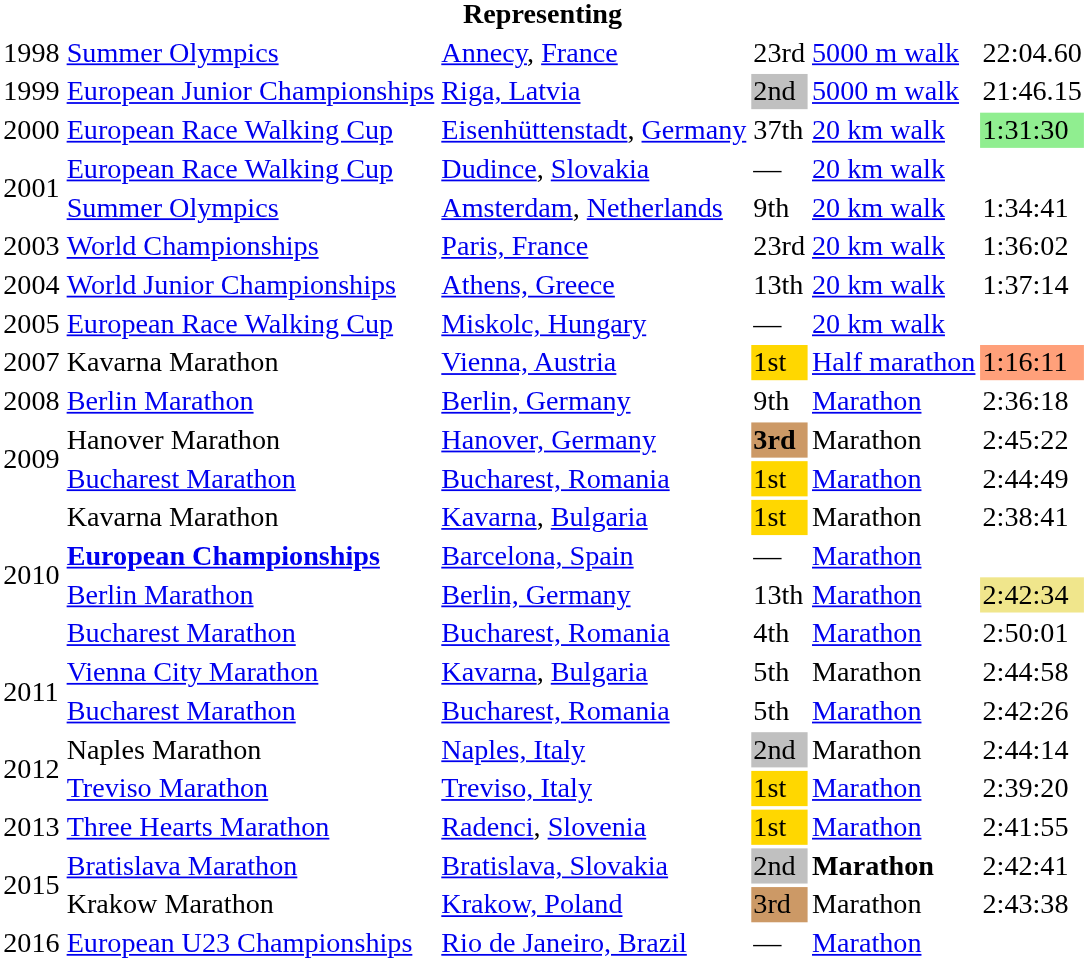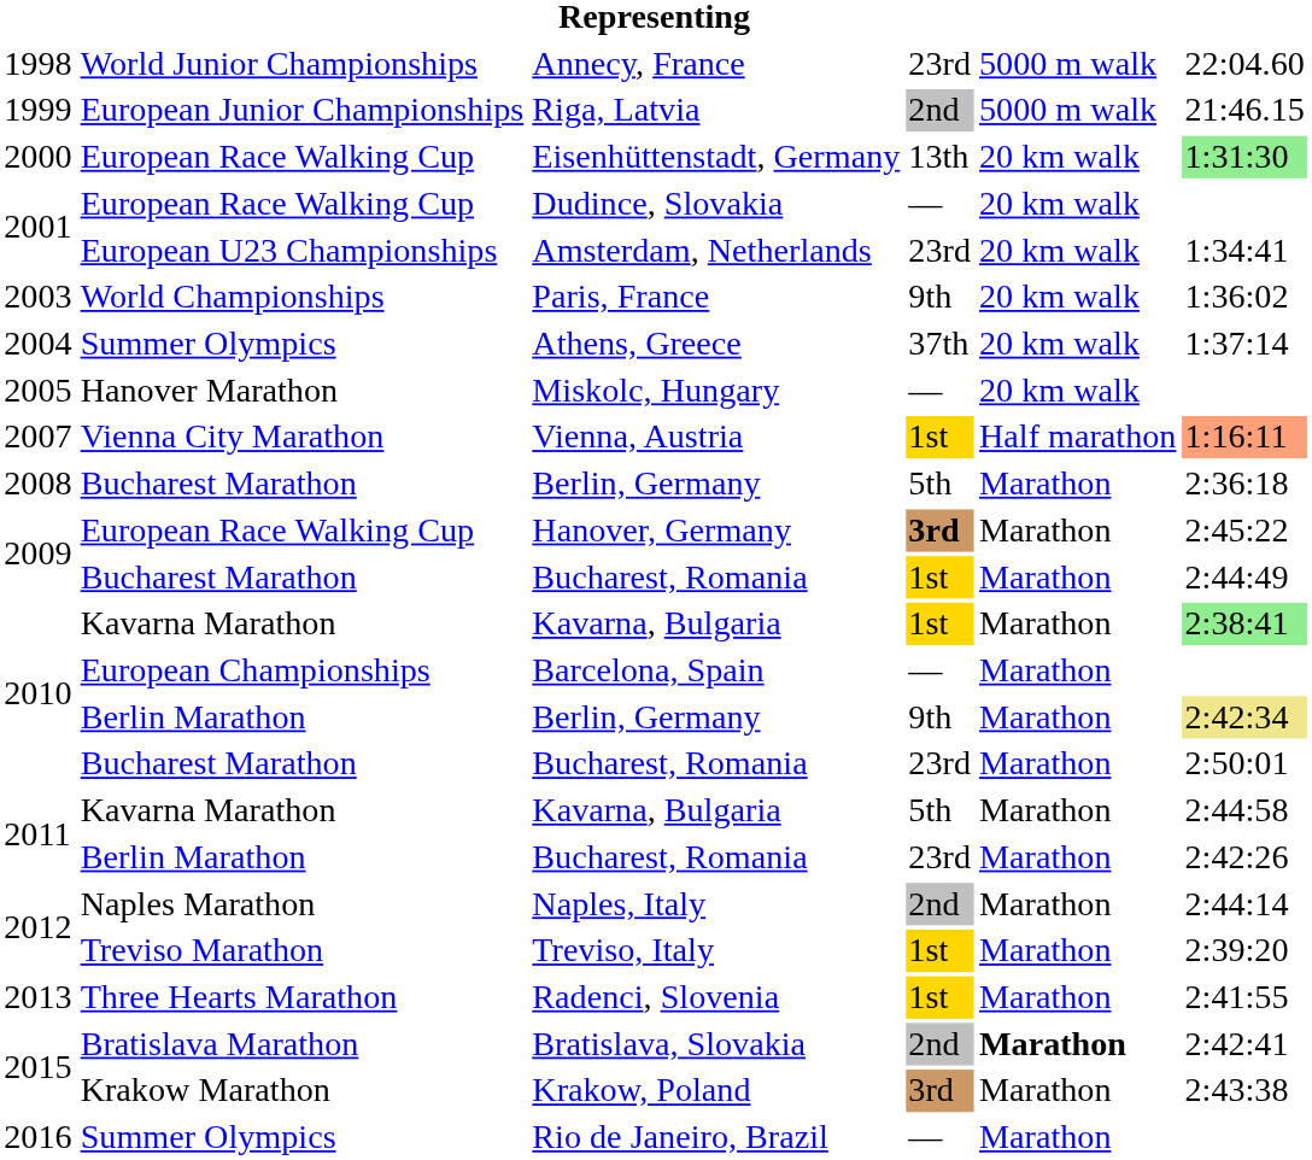Annecy, France | column 2: Summer Olympics -> World Junior Championships
Eisenhüttenstadt, Germany | column 4: 37th -> 13th
Amsterdam, Netherlands | column 2: Summer Olympics -> European U23 Championships
Amsterdam, Netherlands | column 4: 9th -> 23rd
Paris, France | column 4: 23rd -> 9th
Athens, Greece | column 2: World Junior Championships -> Summer Olympics
Athens, Greece | column 4: 13th -> 37th
Miskolc, Hungary | column 2: European Race Walking Cup -> Hanover Marathon
Vienna, Austria | column 2: Kavarna Marathon -> Vienna City Marathon
2008 / Berlin, Germany | column 2: Berlin Marathon -> Bucharest Marathon
2008 / Berlin, Germany | column 4: 9th -> 5th
Hanover, Germany | column 2: Hanover Marathon -> European Race Walking Cup
2010 / Kavarna, Bulgaria | column 6: no background -> lightgreen background
Barcelona, Spain | column 2: bold -> normal
2010 / Berlin, Germany | column 4: 13th -> 9th
2010 / Bucharest, Romania | column 4: 4th -> 23rd
2011 / Kavarna, Bulgaria | column 2: Vienna City Marathon -> Kavarna Marathon
2011 / Bucharest, Romania | column 2: Bucharest Marathon -> Berlin Marathon
2011 / Bucharest, Romania | column 4: 5th -> 23rd
Rio de Janeiro, Brazil | column 2: European U23 Championships -> Summer Olympics
